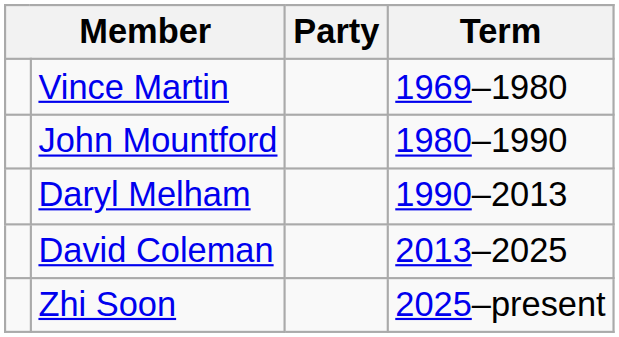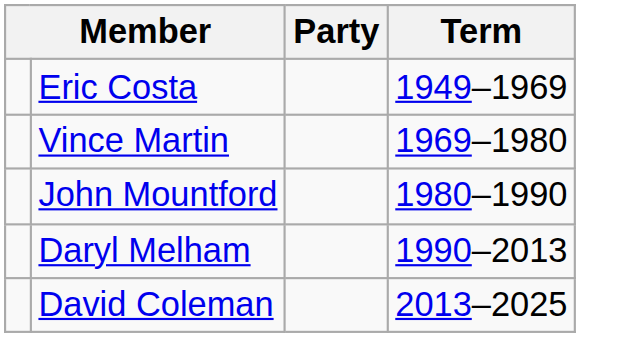+ row: Eric Costa | 1949–1969
- row: Zhi Soon | 2025–present
